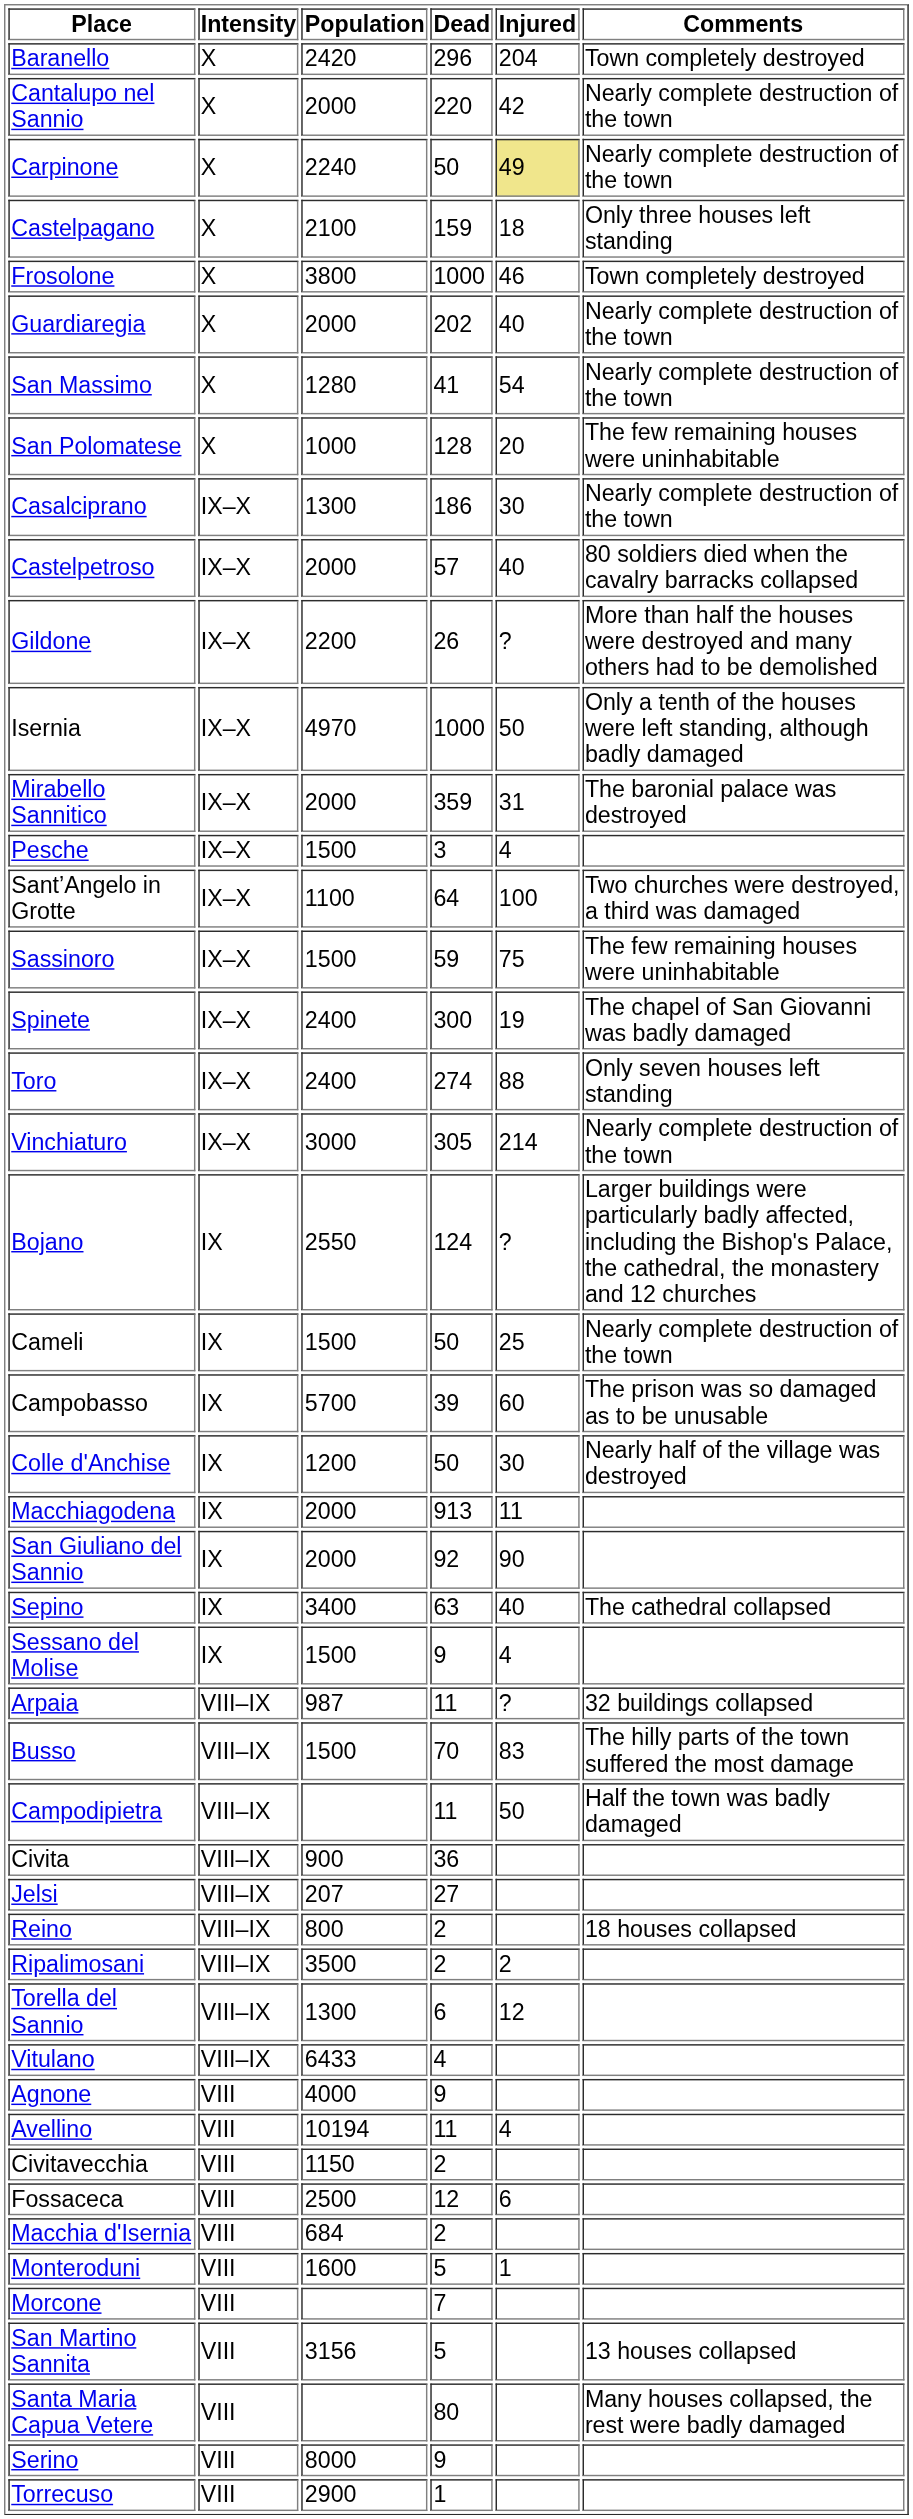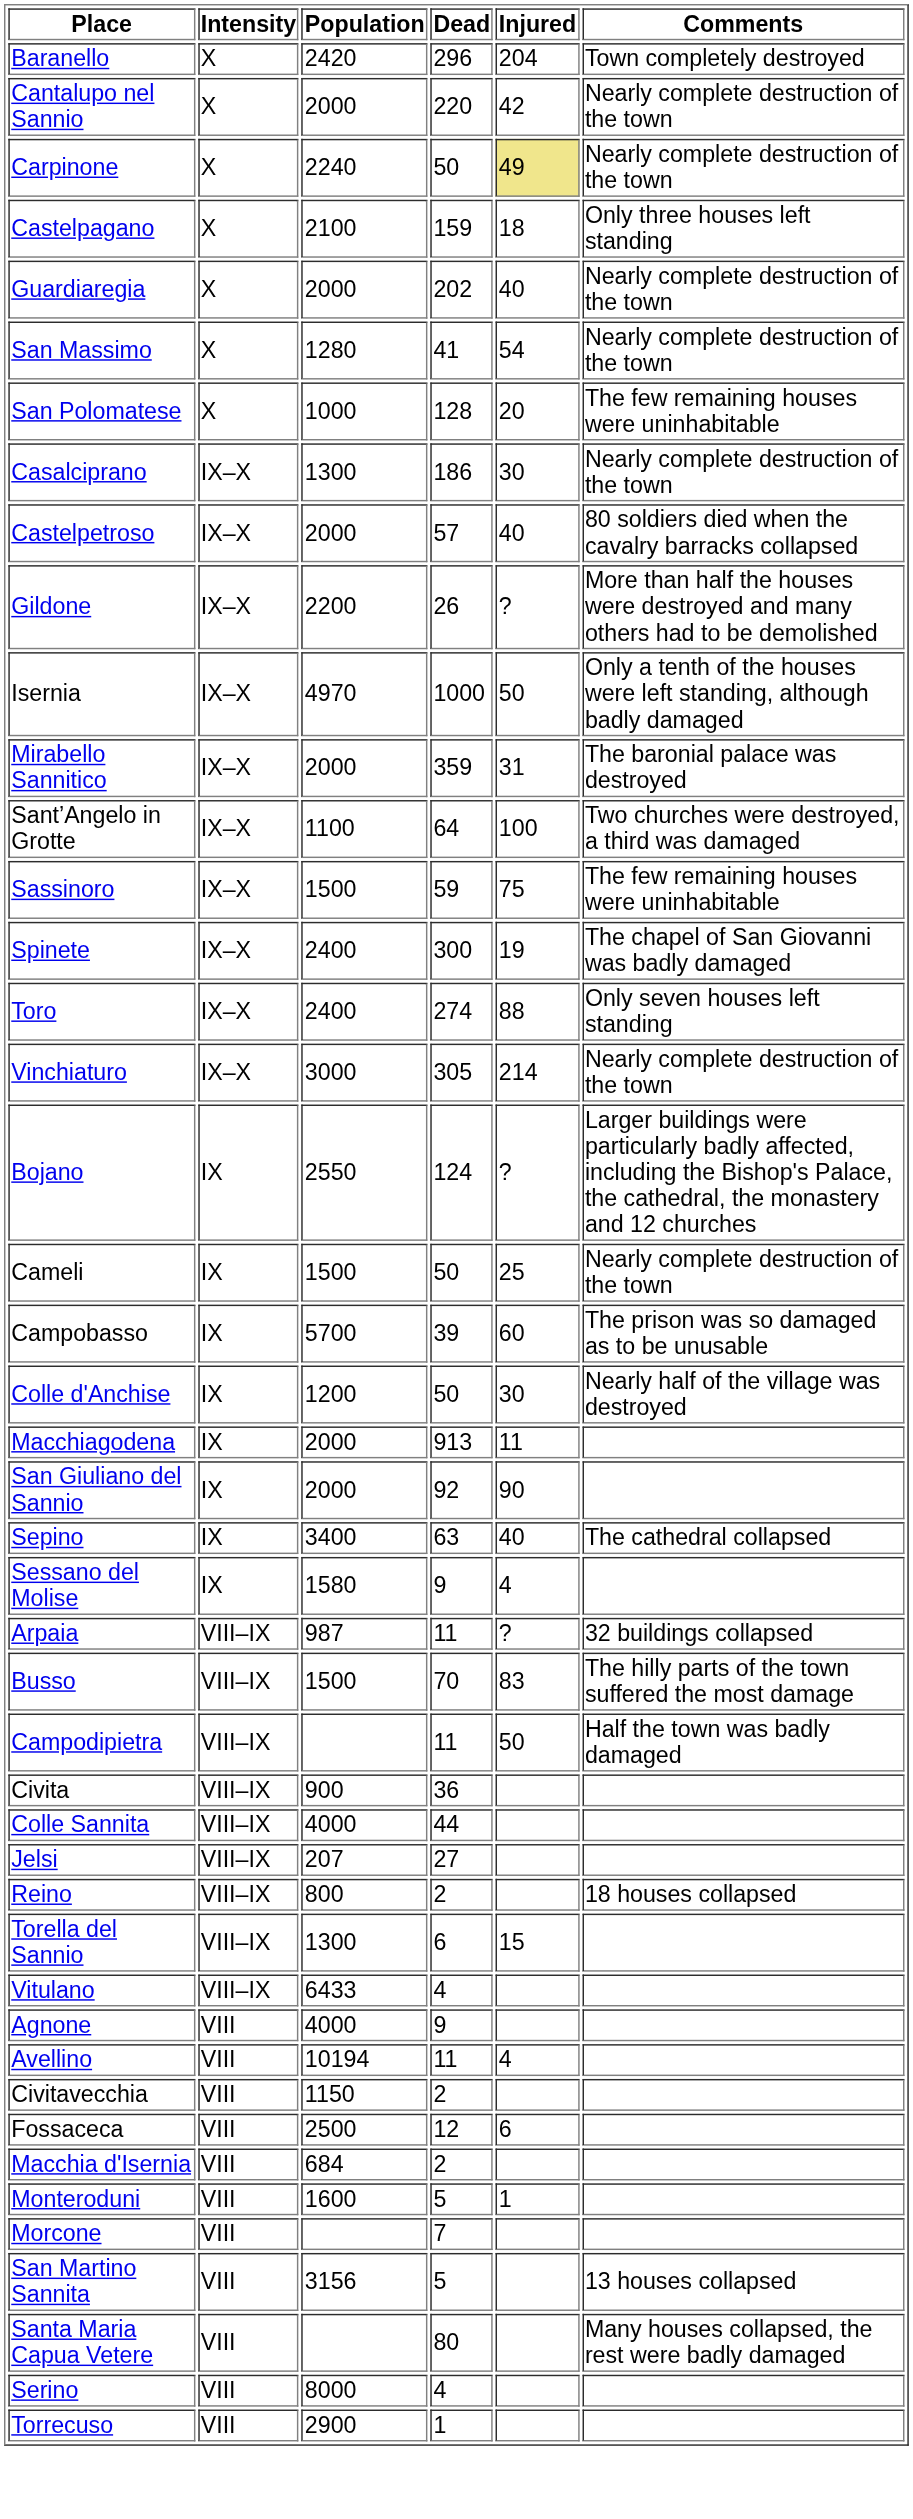- row: Frosolone | X | 3800 | 1000 | 46 | Town completely destroyed
- row: Pesche | IX–X | 1500 | 3 | 4
Sessano del Molise | Population: 1500 -> 1580
+ row: Colle Sannita | VIII–IX | 4000 | 44
- row: Ripalimosani | VIII–IX | 3500 | 2 | 2
Torella del Sannio | Injured: 12 -> 15
Serino | Dead: 9 -> 4
